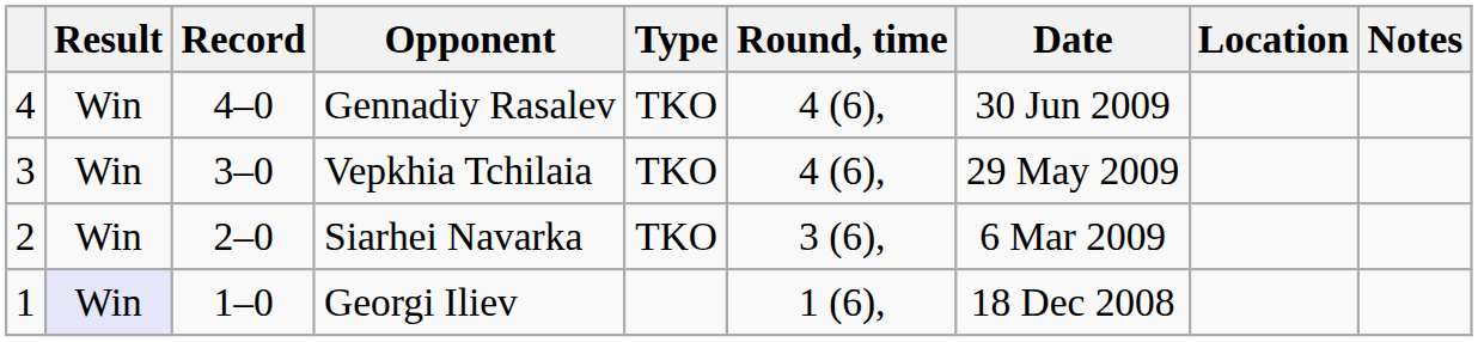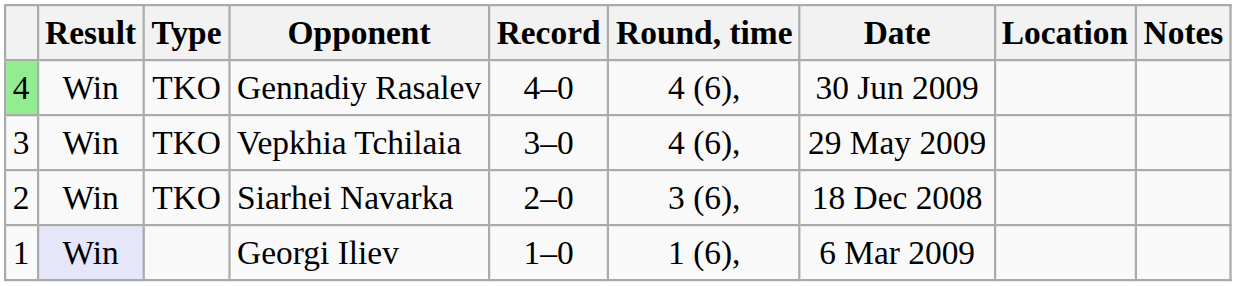columns swapped: Record <-> Type
Gennadiy Rasalev | column 1: no background -> lightgreen background
Siarhei Navarka | Date: 6 Mar 2009 -> 18 Dec 2008
Georgi Iliev | Date: 18 Dec 2008 -> 6 Mar 2009
